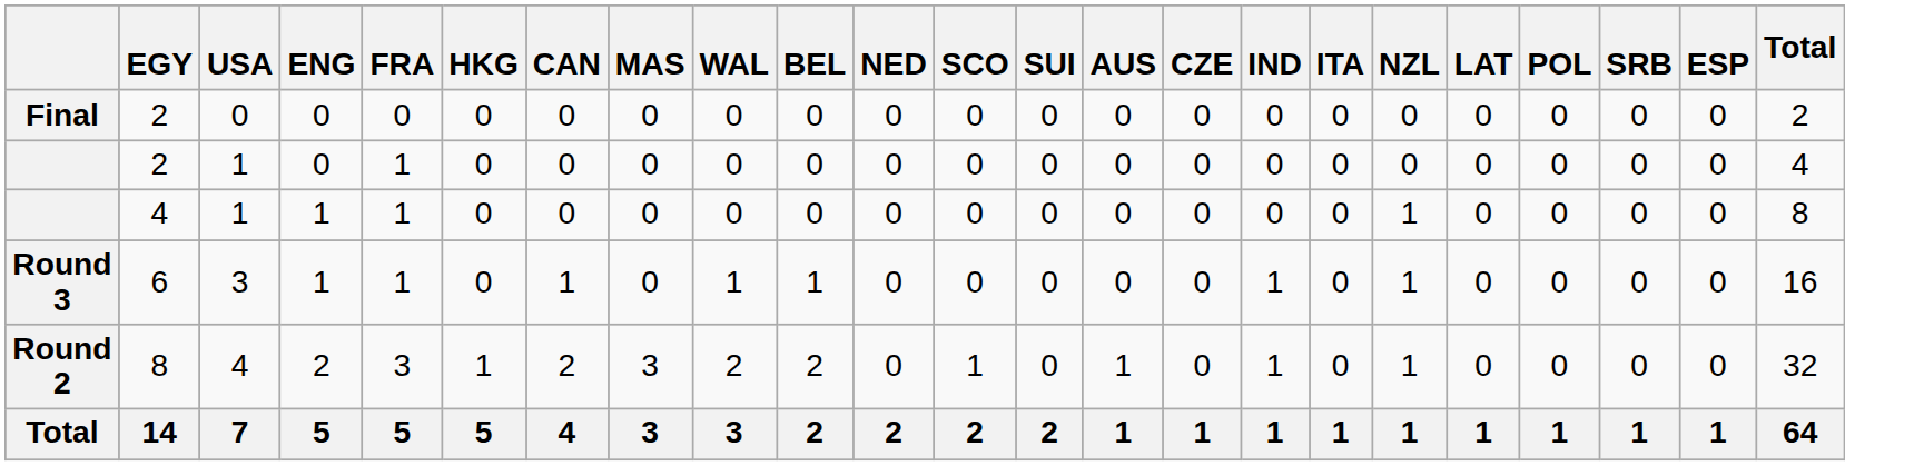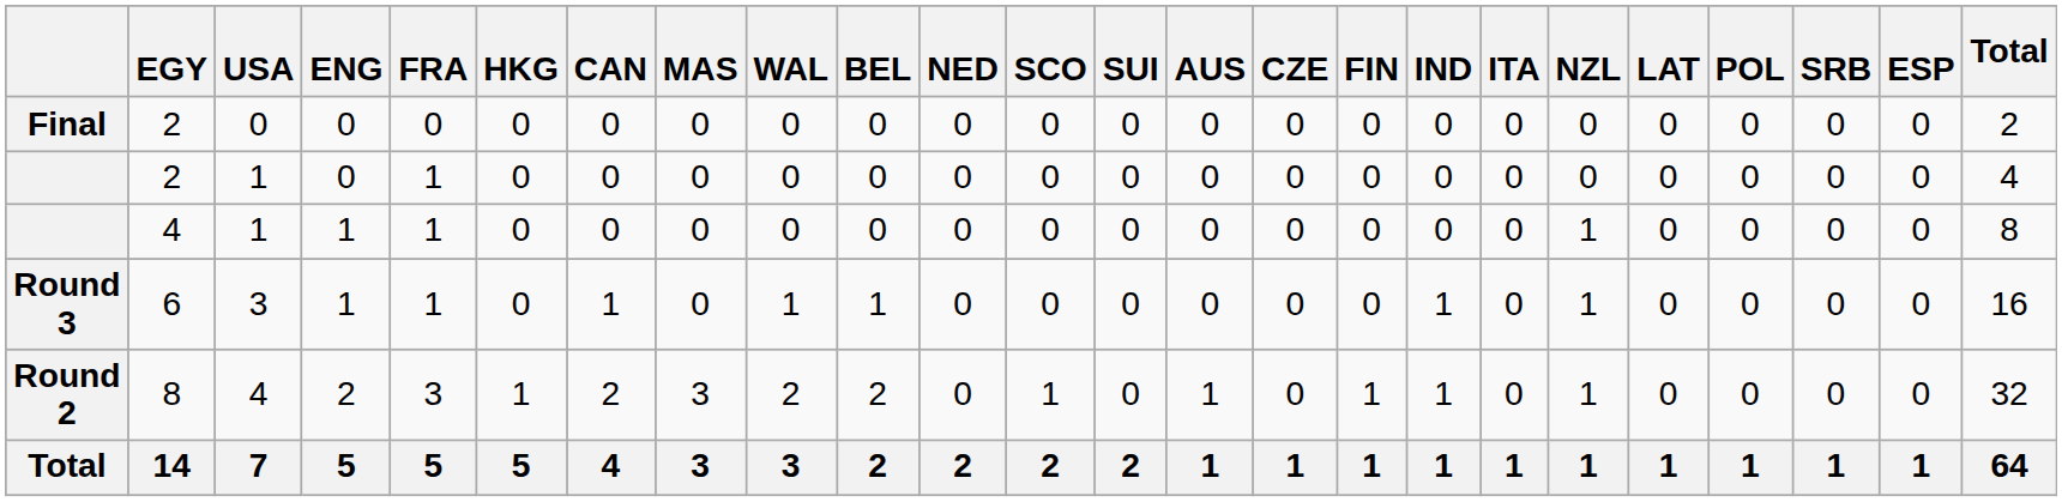+ column: FIN | 0 | 0 | 0 | 0 | 1 | 1
